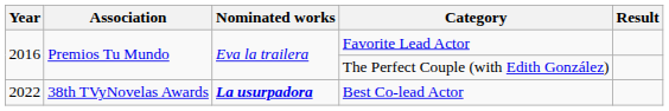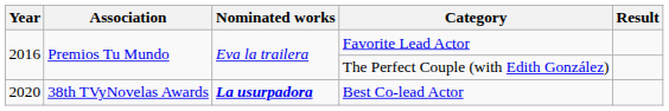Best Co-lead Actor | Year: 2022 -> 2020
